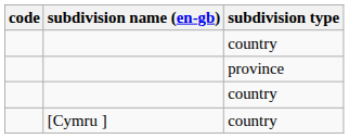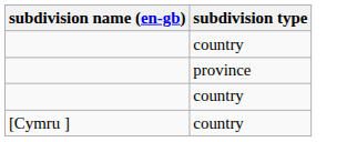- column: code
